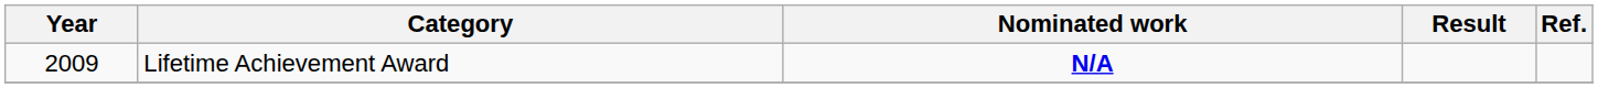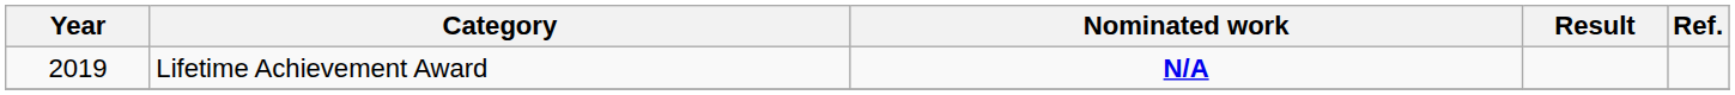Lifetime Achievement Award | Year: 2009 -> 2019
